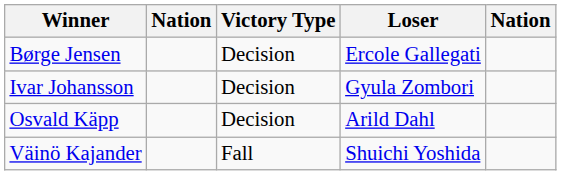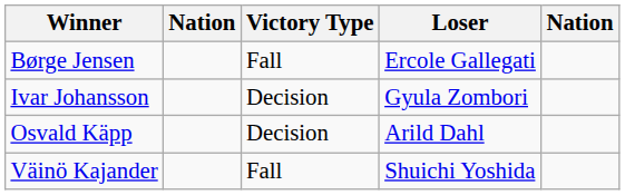Børge Jensen | Victory Type: Decision -> Fall
